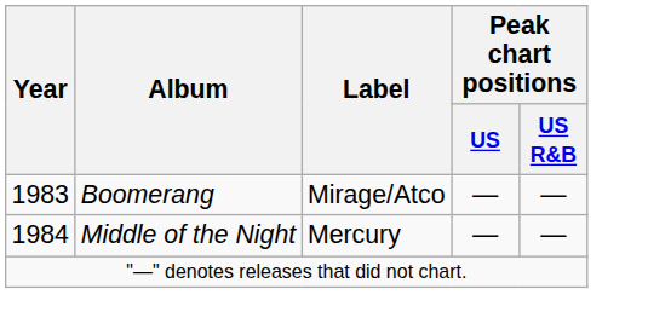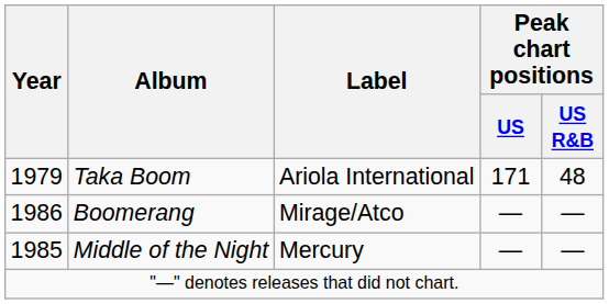+ row: 1979 | Taka Boom | Ariola International | 171 | 48
Boomerang | Year: 1983 -> 1986
Middle of the Night | Year: 1984 -> 1985
